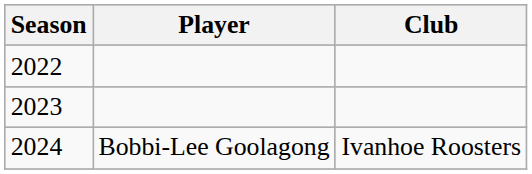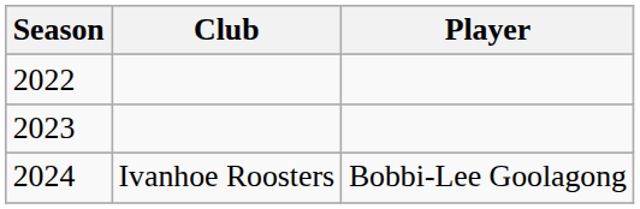columns swapped: Player <-> Club
